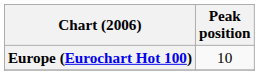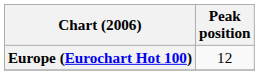Europe (Eurochart Hot 100) | Peak position: 10 -> 12
